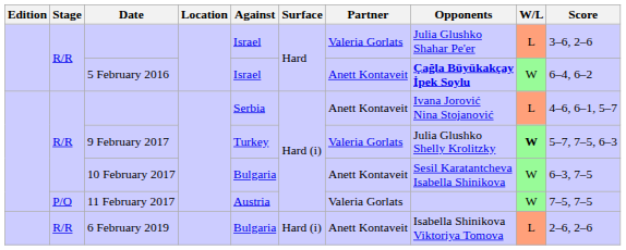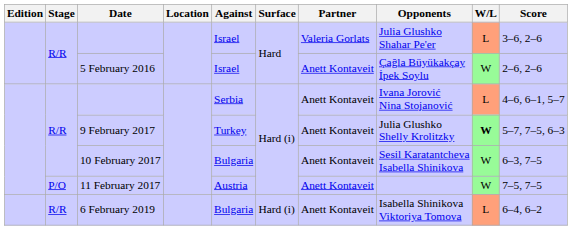5 February 2016 | Opponents: bold -> normal
5 February 2016 | Score: 6–4, 6–2 -> 2–6, 2–6
9 February 2017 | Partner: Valeria Gorlats -> Anett Kontaveit
11 February 2017 | Partner: Valeria Gorlats -> Anett Kontaveit
6 February 2019 | Score: 2–6, 2–6 -> 6–4, 6–2
